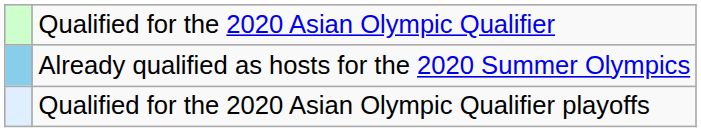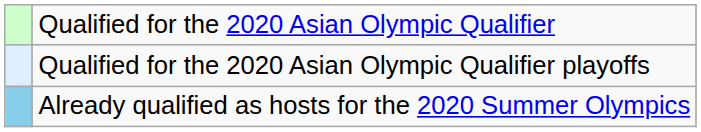rows swapped: Qualified for the 2020 Asian Olympic Qualifier playoffs <-> Already qualified as hosts for the 2020 Summer Olympics
